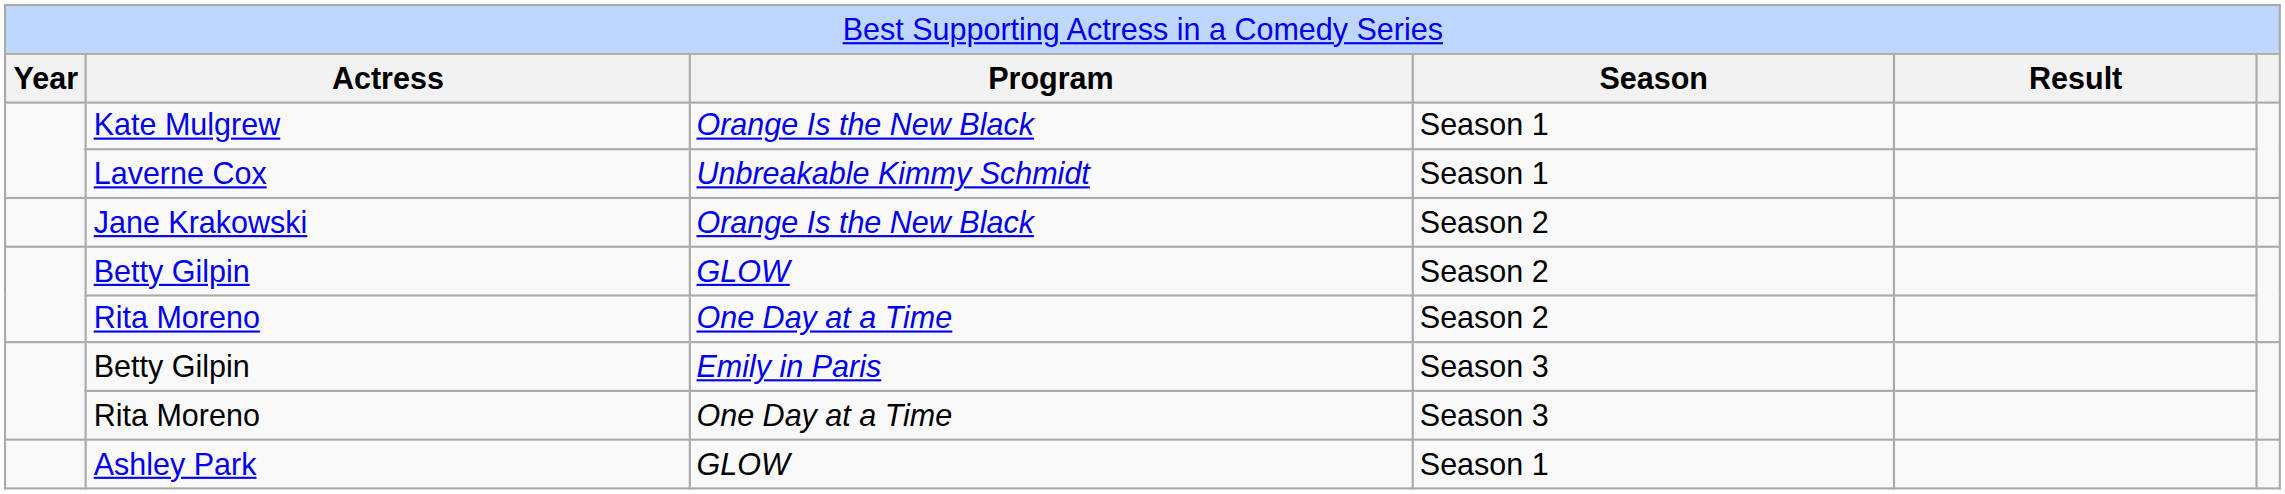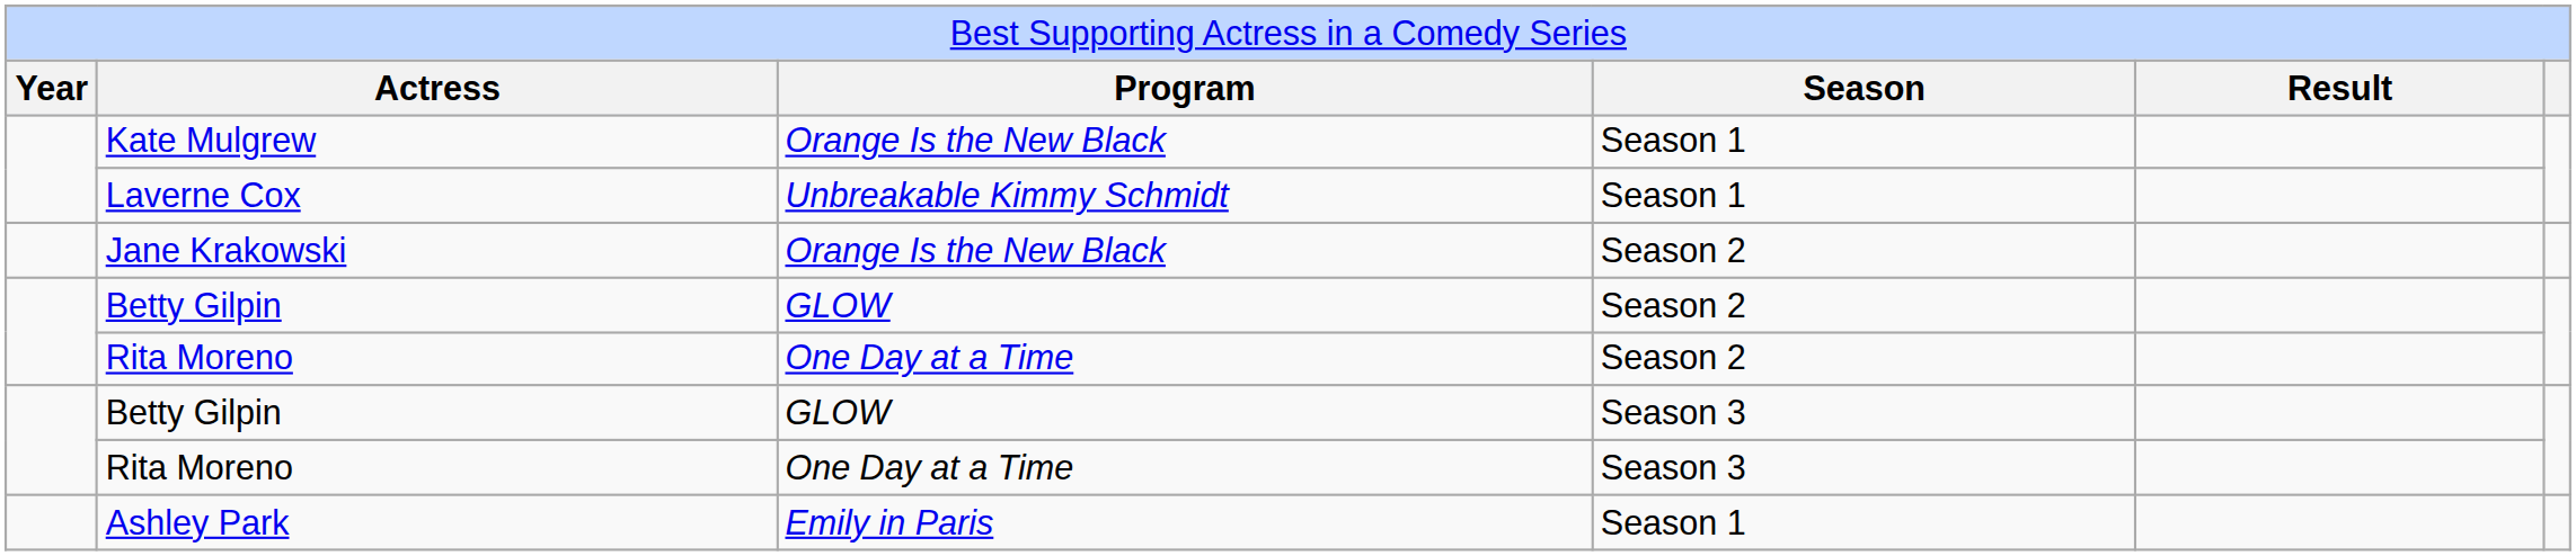Betty Gilpin / Season 3 | column 3: Emily in Paris -> GLOW
Ashley Park | column 3: GLOW -> Emily in Paris
